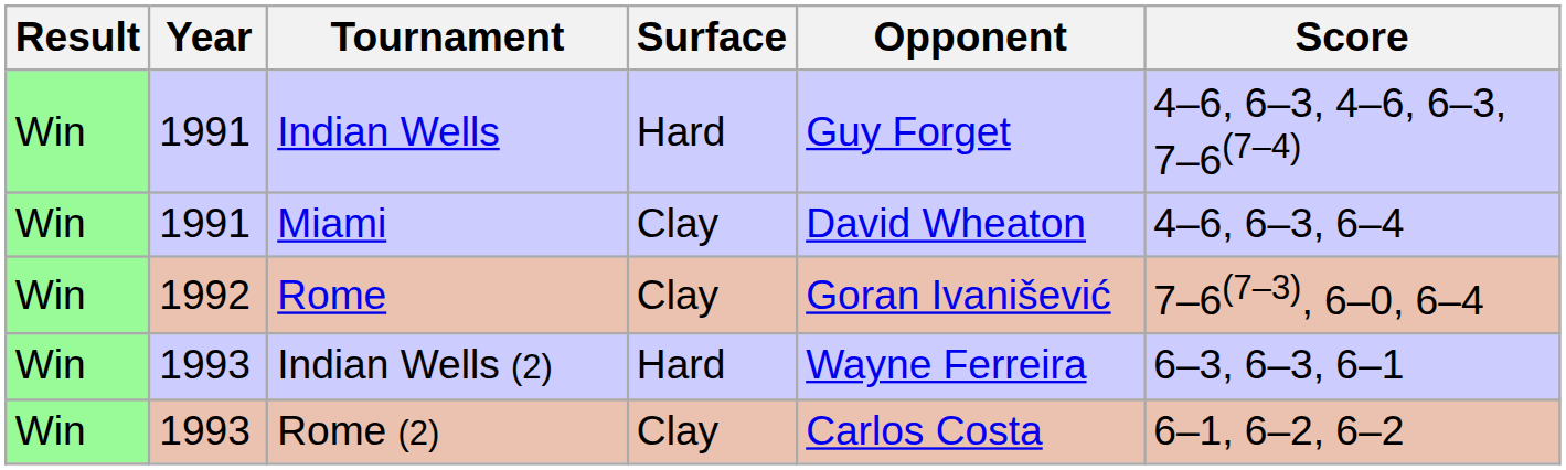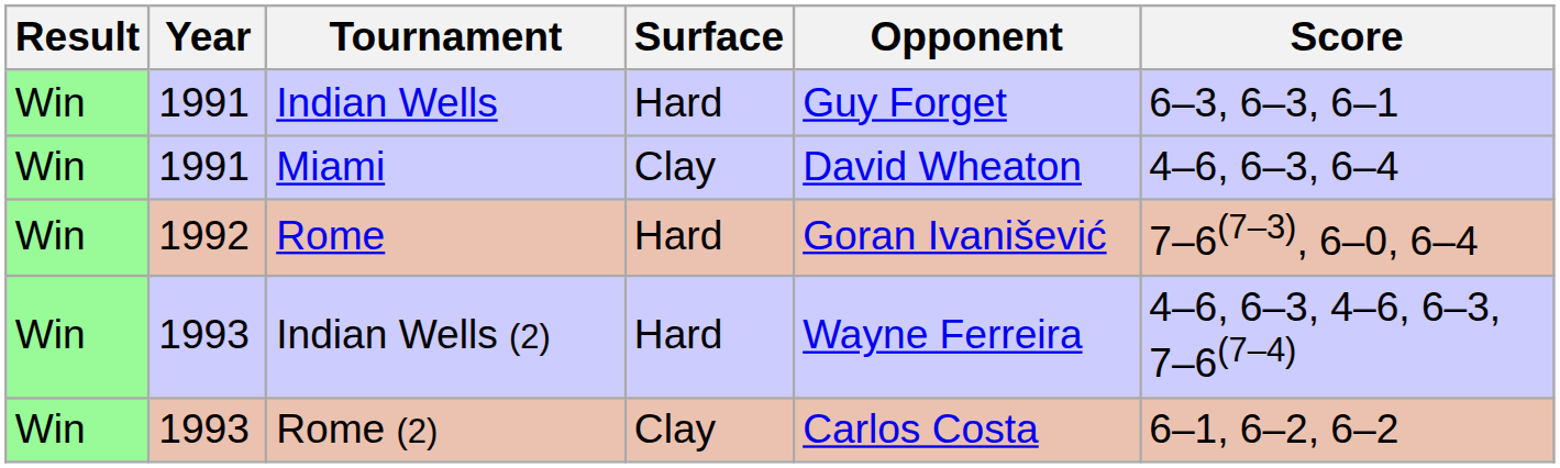Indian Wells | Score: 4–6, 6–3, 4–6, 6–3, 7–6(7–4) -> 6–3, 6–3, 6–1
Rome | Surface: Clay -> Hard
Indian Wells (2) | Score: 6–3, 6–3, 6–1 -> 4–6, 6–3, 4–6, 6–3, 7–6(7–4)
